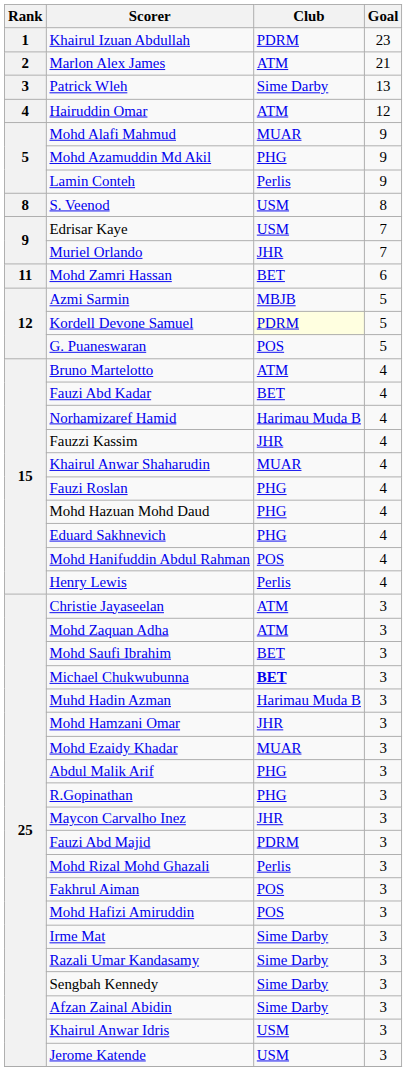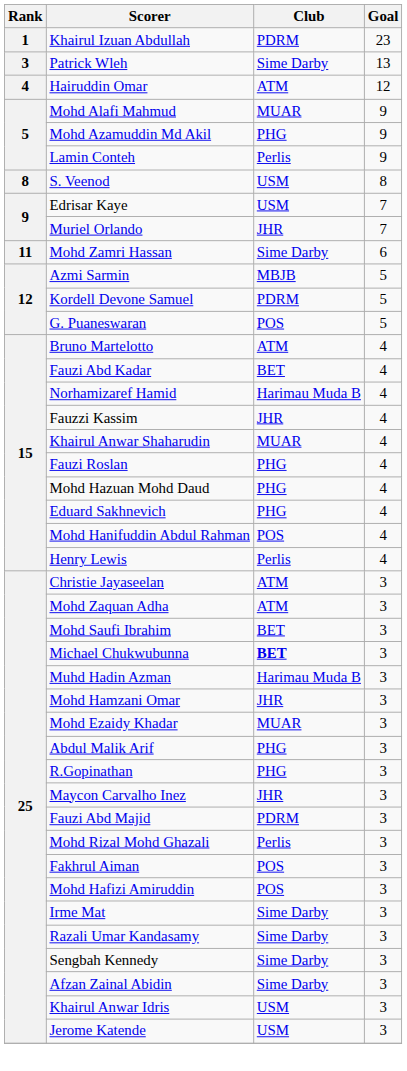- row: 2 | Marlon Alex James | ATM | 21
Mohd Zamri Hassan | Club: BET -> Sime Darby
Kordell Devone Samuel | Club: lightyellow background -> no background
